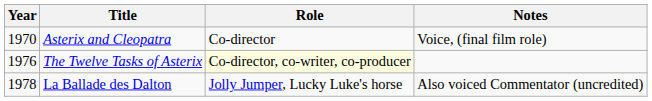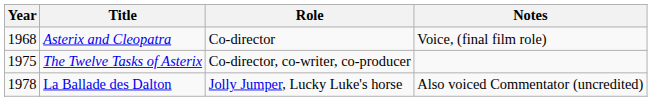Asterix and Cleopatra | Year: 1970 -> 1968
The Twelve Tasks of Asterix | Year: 1976 -> 1975
The Twelve Tasks of Asterix | Role: lightyellow background -> no background
